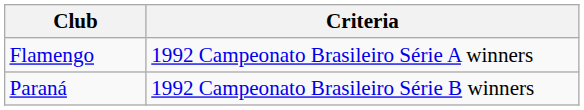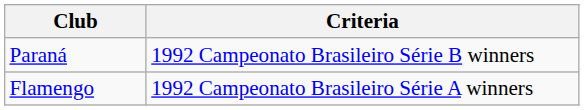rows swapped: Flamengo <-> Paraná
